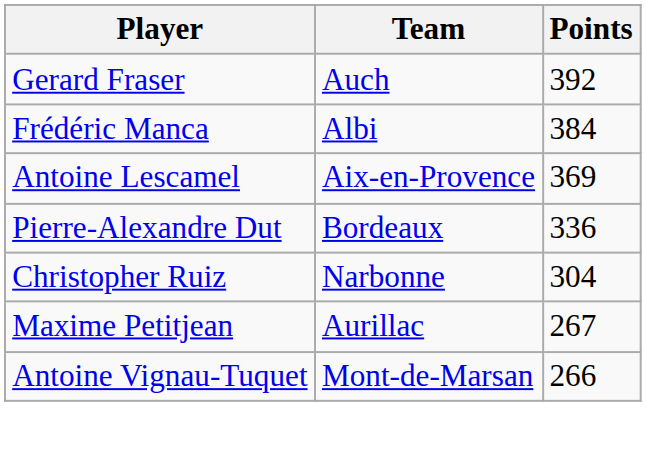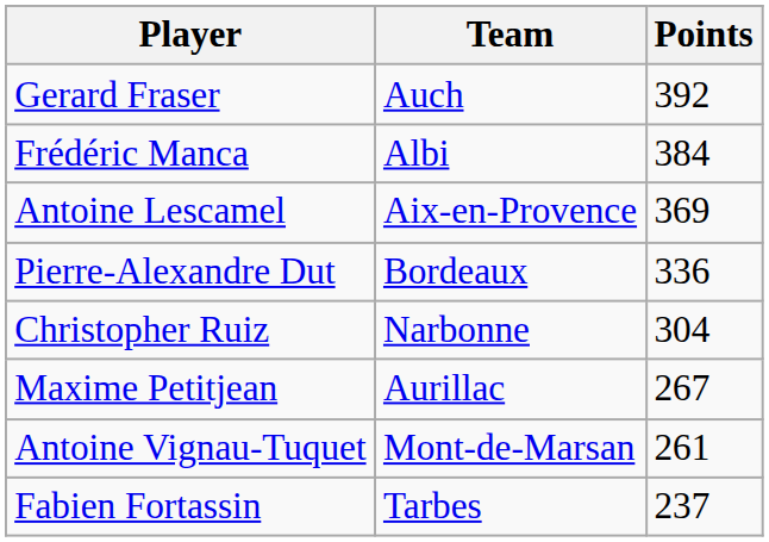Antoine Vignau-Tuquet | Points: 266 -> 261
+ row: Fabien Fortassin | Tarbes | 237
